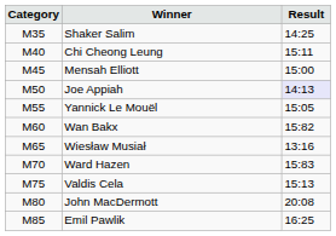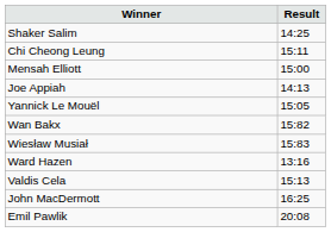- column: Category | M35 | M40 | M45 | M50 | M55 | M60 | M65 | M70 | M75 | M80 | M85
Joe Appiah | Result: lavender background -> no background
Wiesław Musiał | Result: 13:16 -> 15:83
Ward Hazen | Result: 15:83 -> 13:16
John MacDermott | Result: 20:08 -> 16:25
Emil Pawlik | Result: 16:25 -> 20:08
